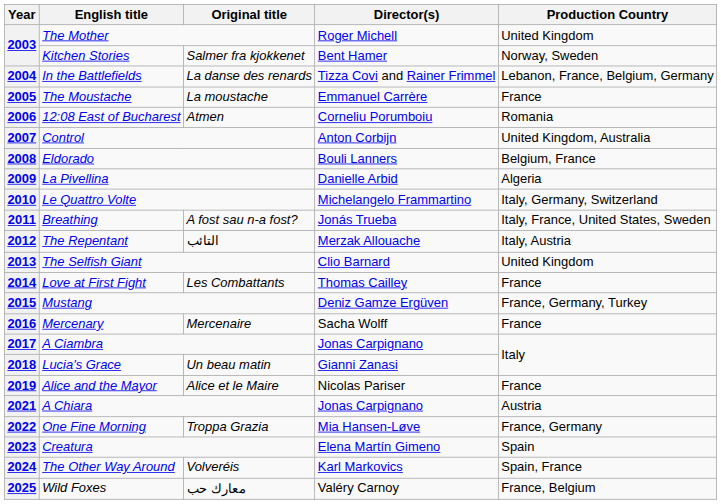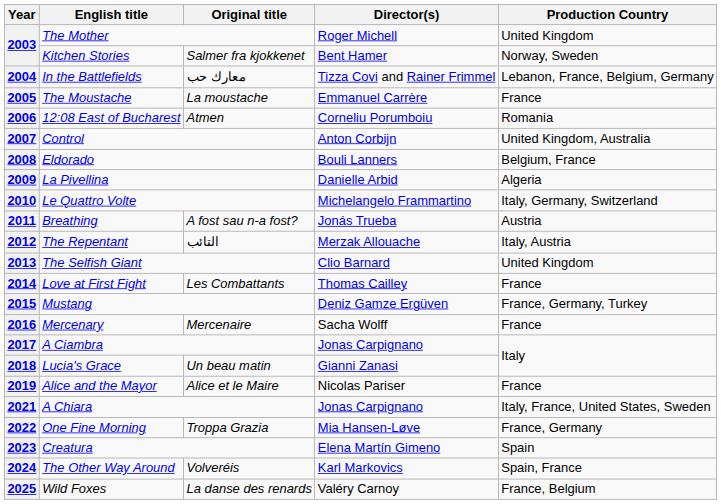2004 | Original title: La danse des renards -> معارك حب
2011 | Production Country: Italy, France, United States, Sweden -> Austria
2021 | Production Country: Austria -> Italy, France, United States, Sweden
2025 | Original title: معارك حب -> La danse des renards
